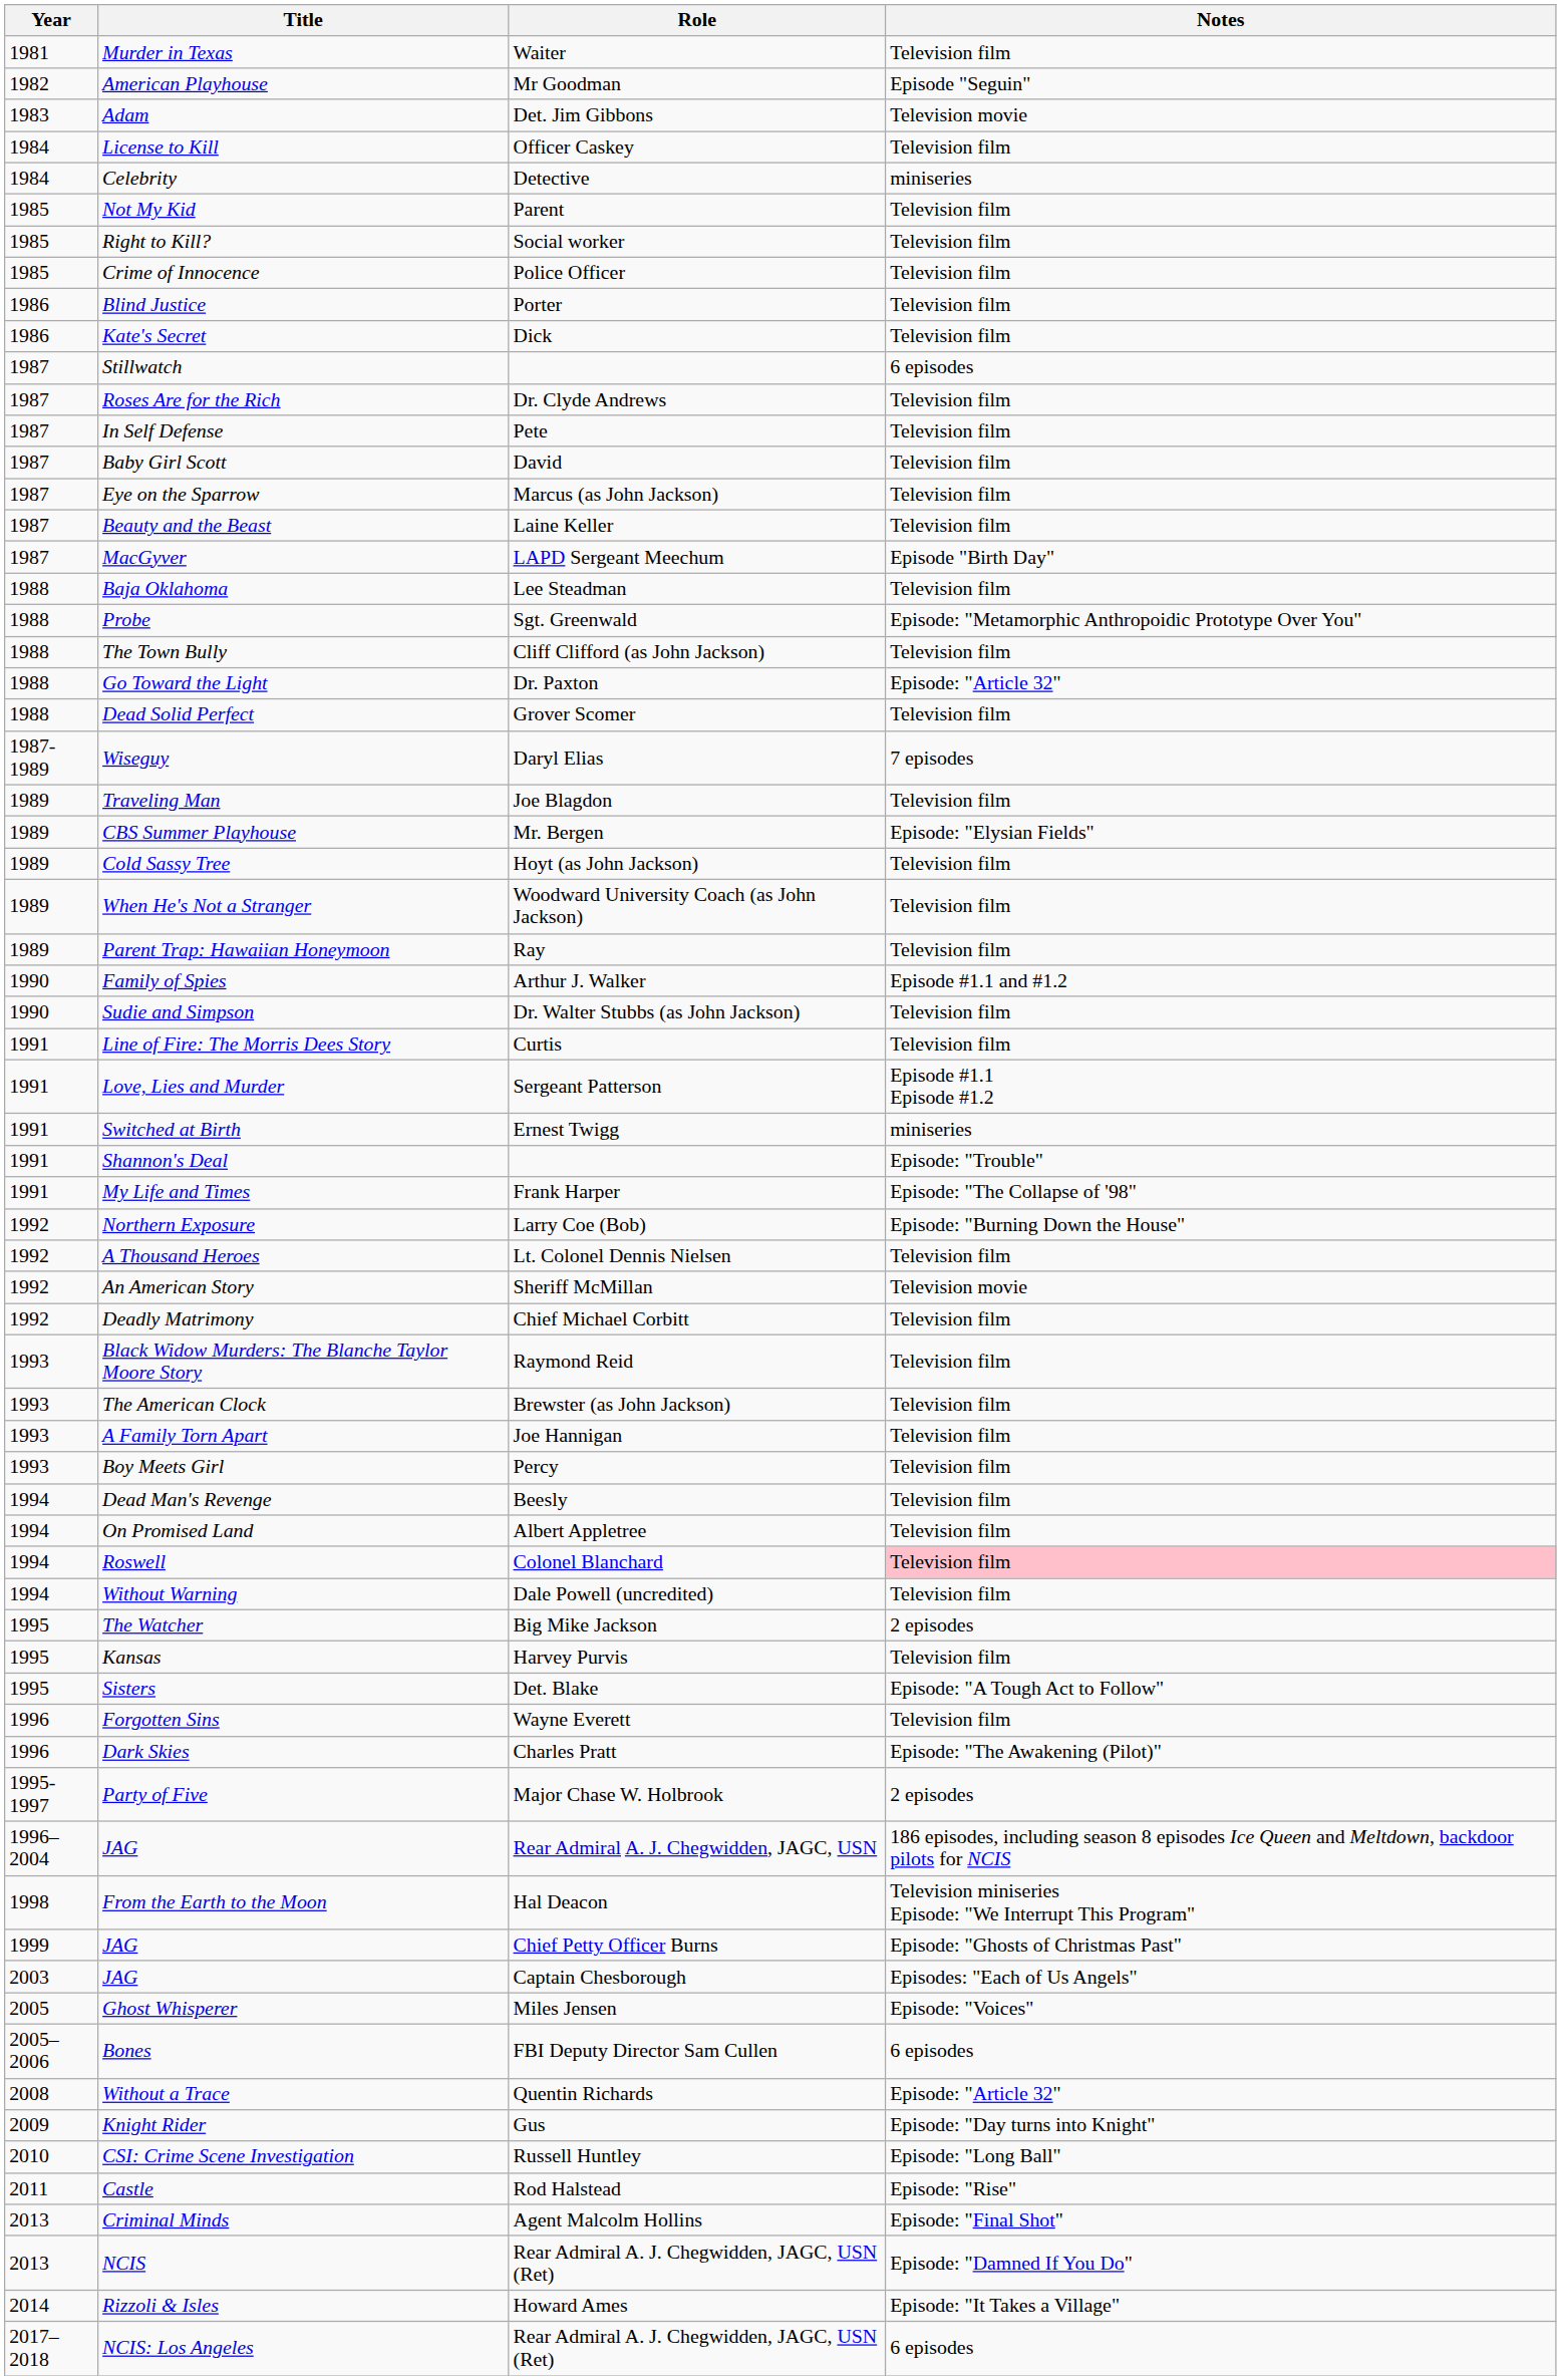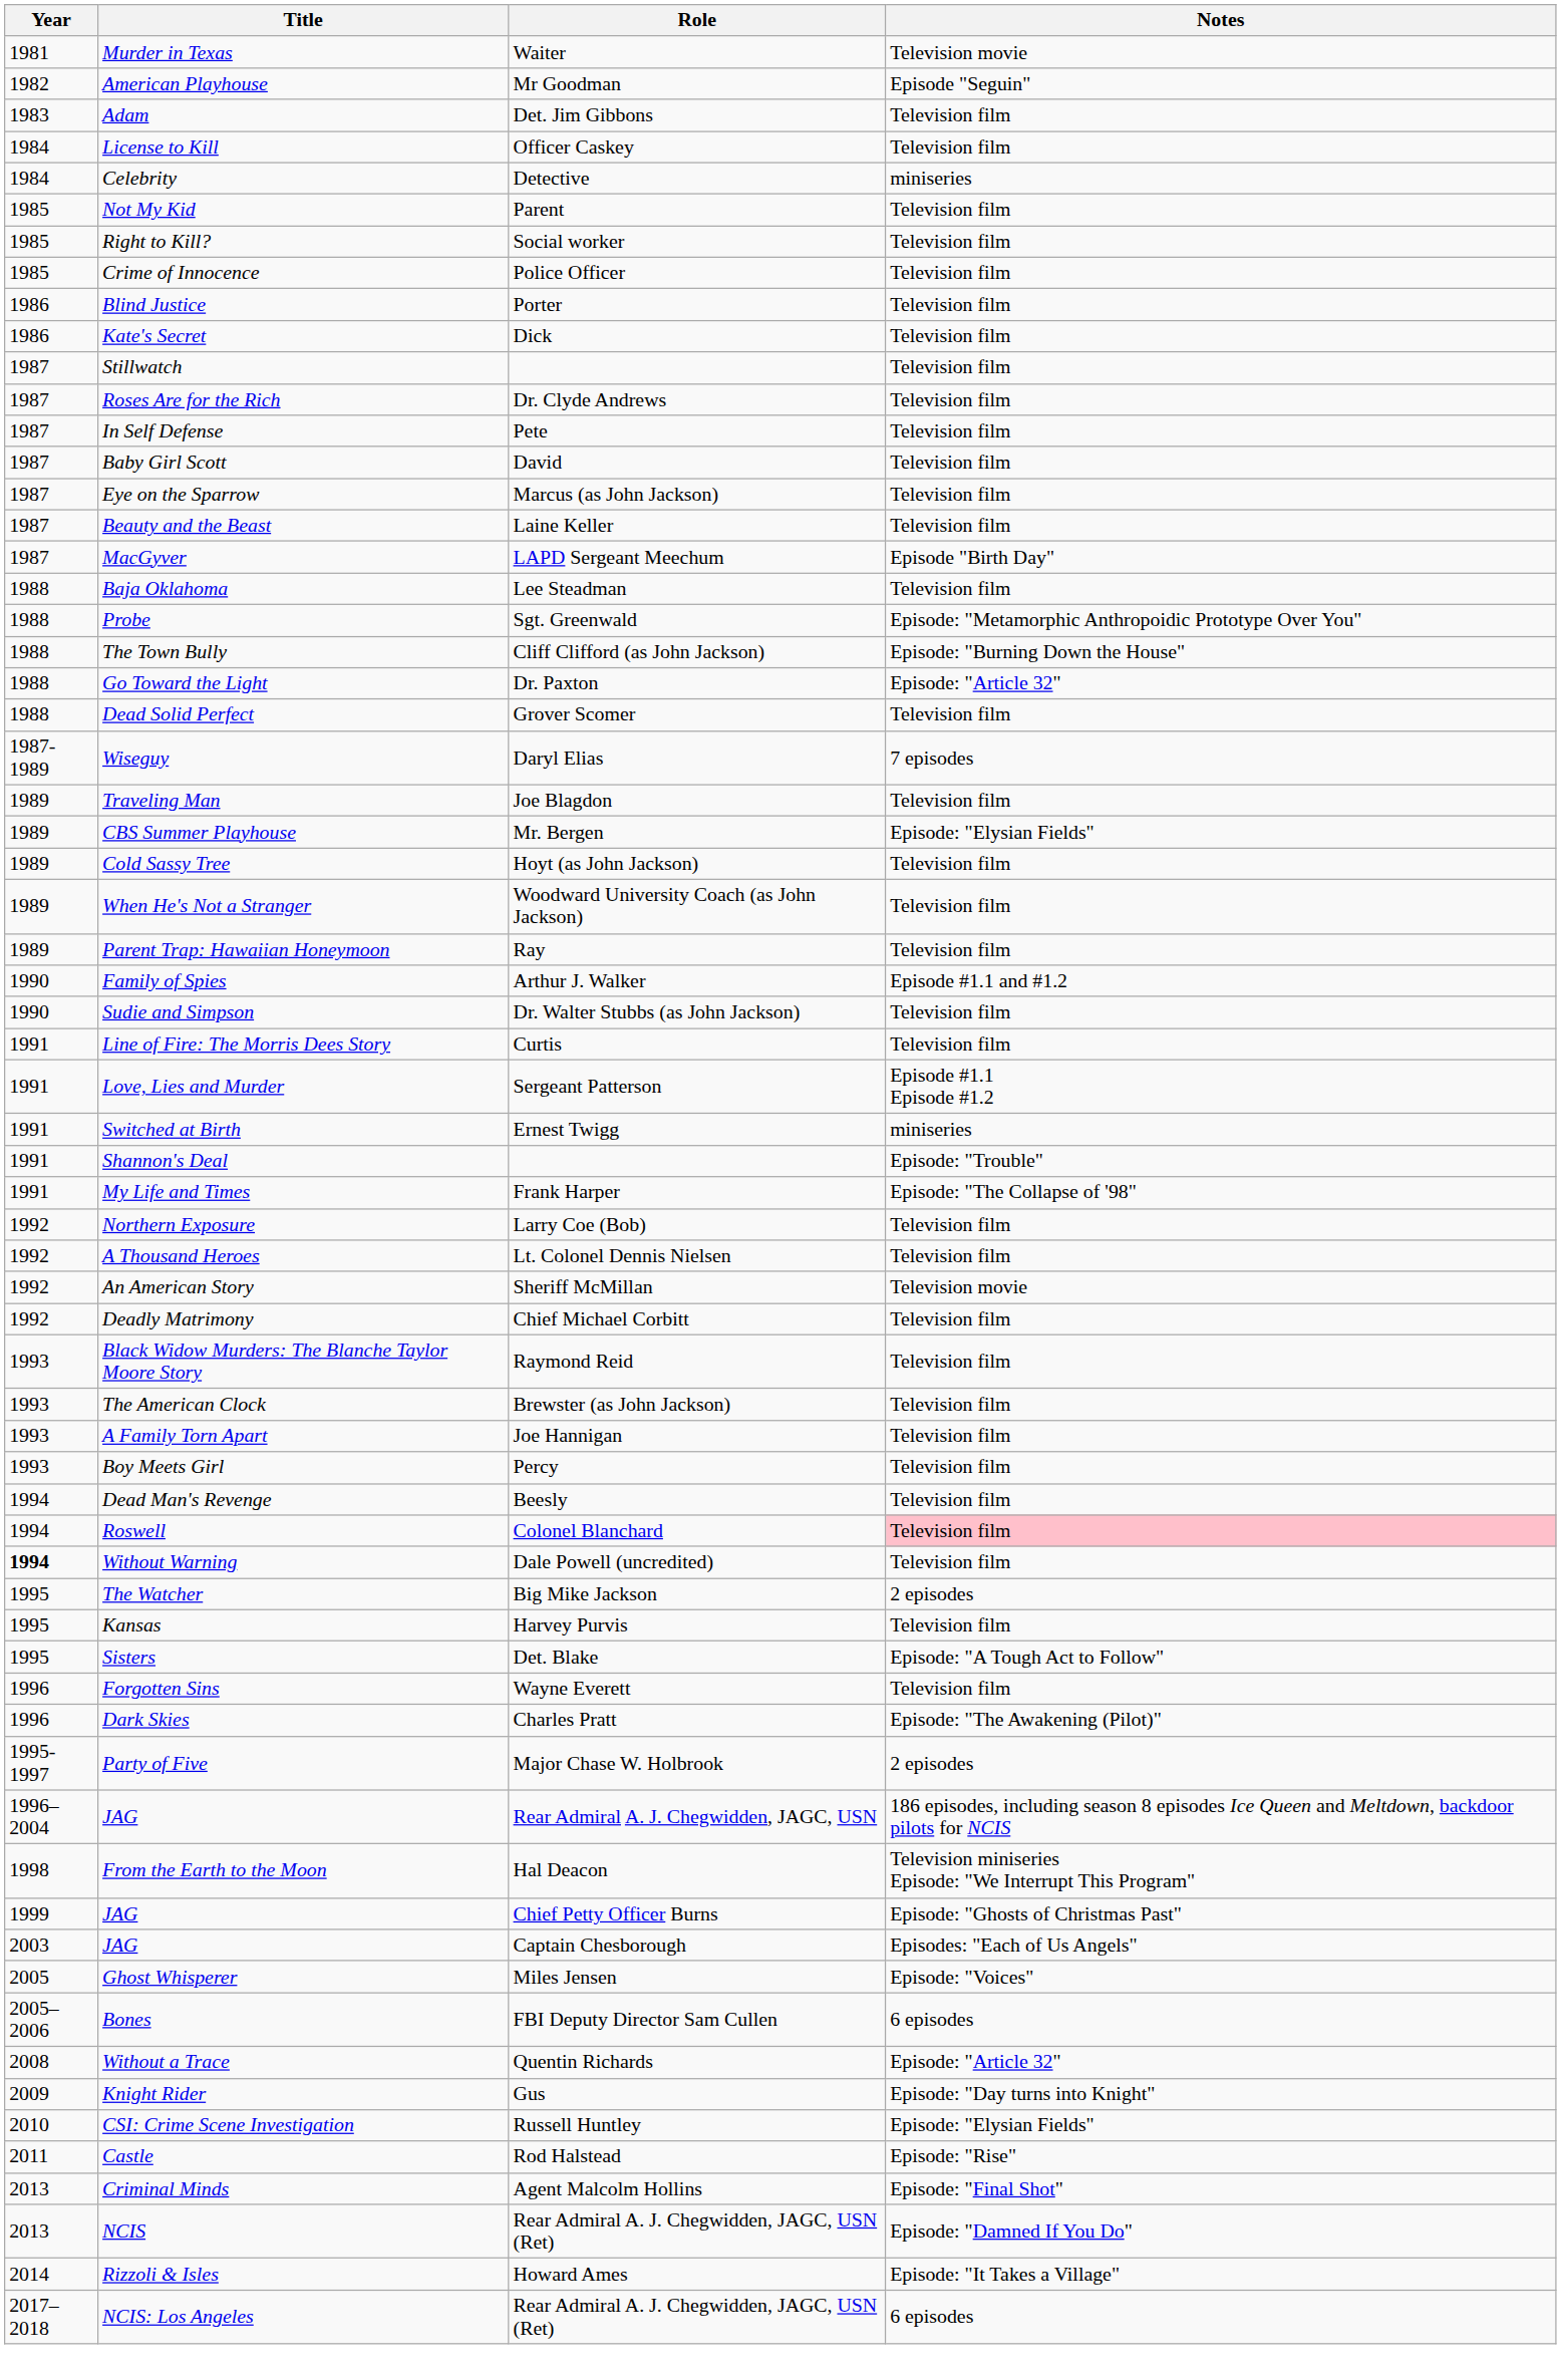Murder in Texas | Notes: Television film -> Television movie
Adam | Notes: Television movie -> Television film
Stillwatch | Notes: 6 episodes -> Television film
The Town Bully | Notes: Television film -> Episode: "Burning Down the House"
Northern Exposure | Notes: Episode: "Burning Down the House" -> Television film
- row: 1994 | On Promised Land | Albert Appletree | Television film
Without Warning | Year: normal -> bold
CSI: Crime Scene Investigation | Notes: Episode: "Long Ball" -> Episode: "Elysian Fields"
